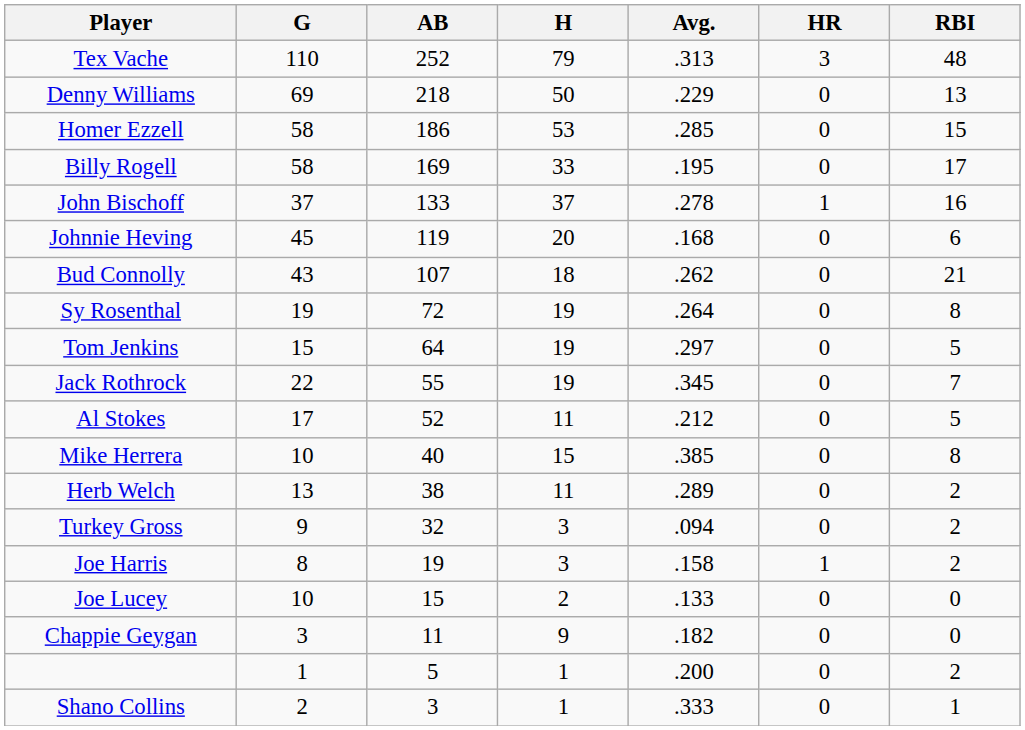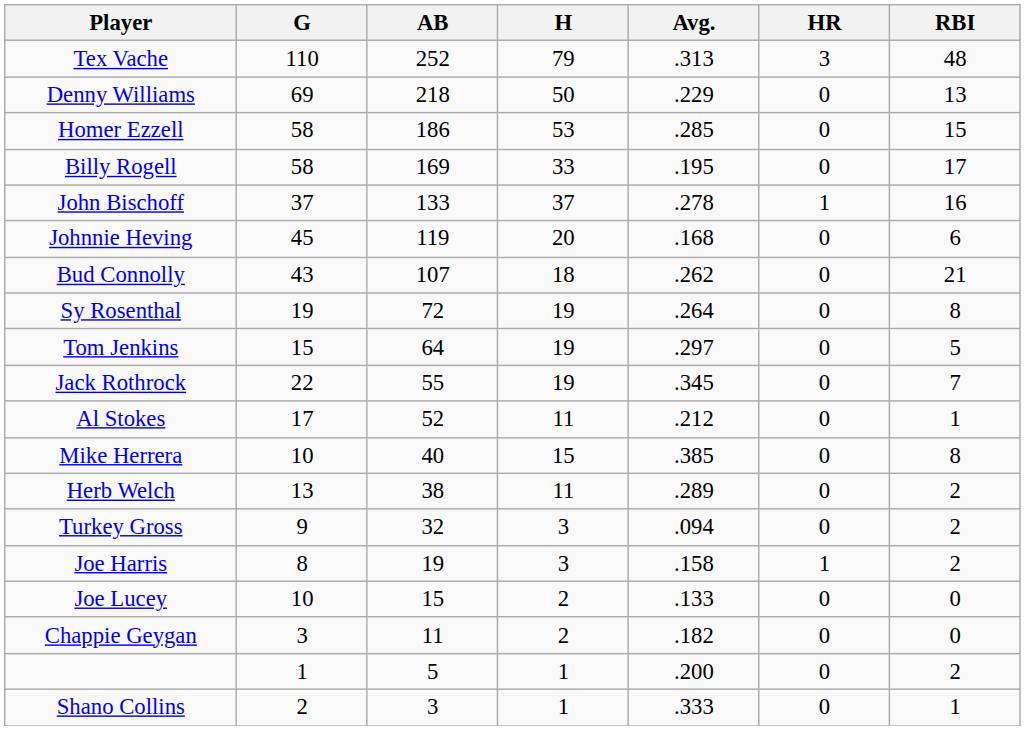Al Stokes | RBI: 5 -> 1
Chappie Geygan | H: 9 -> 2
